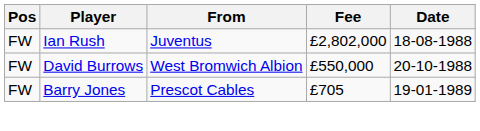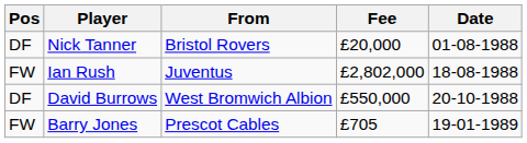+ row: DF | Nick Tanner | Bristol Rovers | £20,000 | 01-08-1988
David Burrows | Pos: FW -> DF
